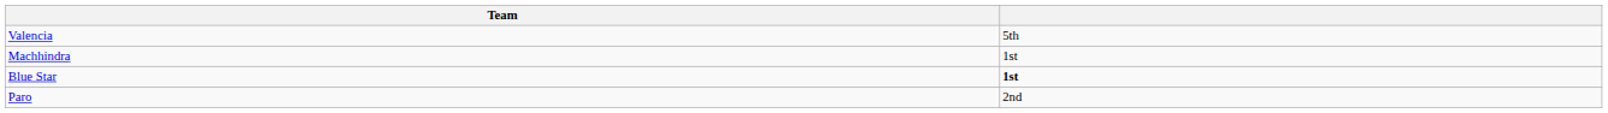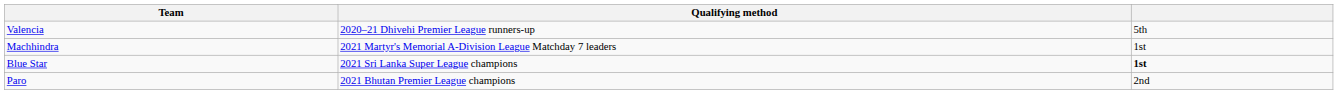+ column: Qualifying method | 2020–21 Dhivehi Premier League runners-up | 2021 Martyr's Memorial A-Division League Matchday 7 leaders | 2021 Sri Lanka Super League champions | 2021 Bhutan Premier League champions
